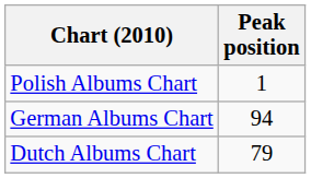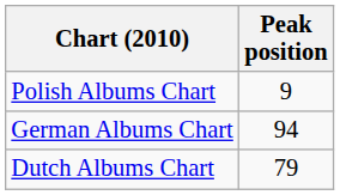Polish Albums Chart | Peak position: 1 -> 9
